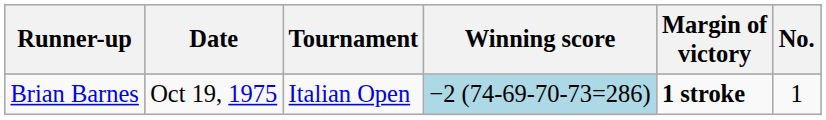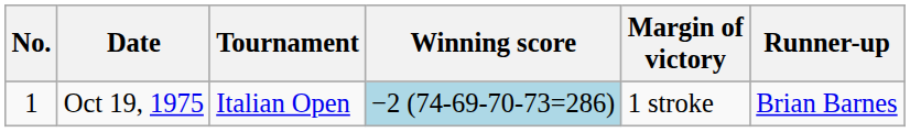columns swapped: No. <-> Runner-up
Oct 19, 1975 | Margin of victory: bold -> normal
